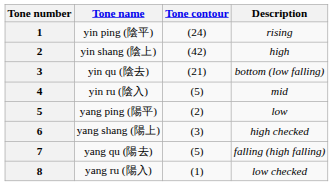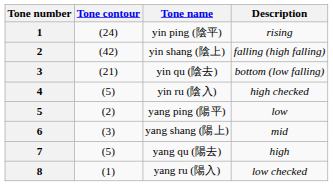columns swapped: Tone name <-> Tone contour
2 | Description: high -> falling (high falling)
4 | Description: mid -> high checked
6 | Description: high checked -> mid
7 | Description: falling (high falling) -> high
